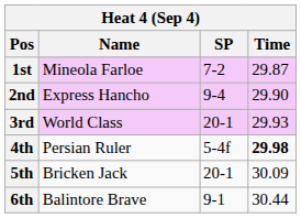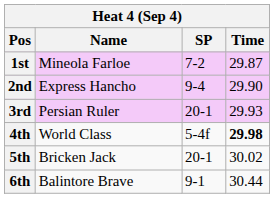3rd | Name: World Class -> Persian Ruler
4th | Name: Persian Ruler -> World Class
5th | Time: 30.09 -> 30.02
